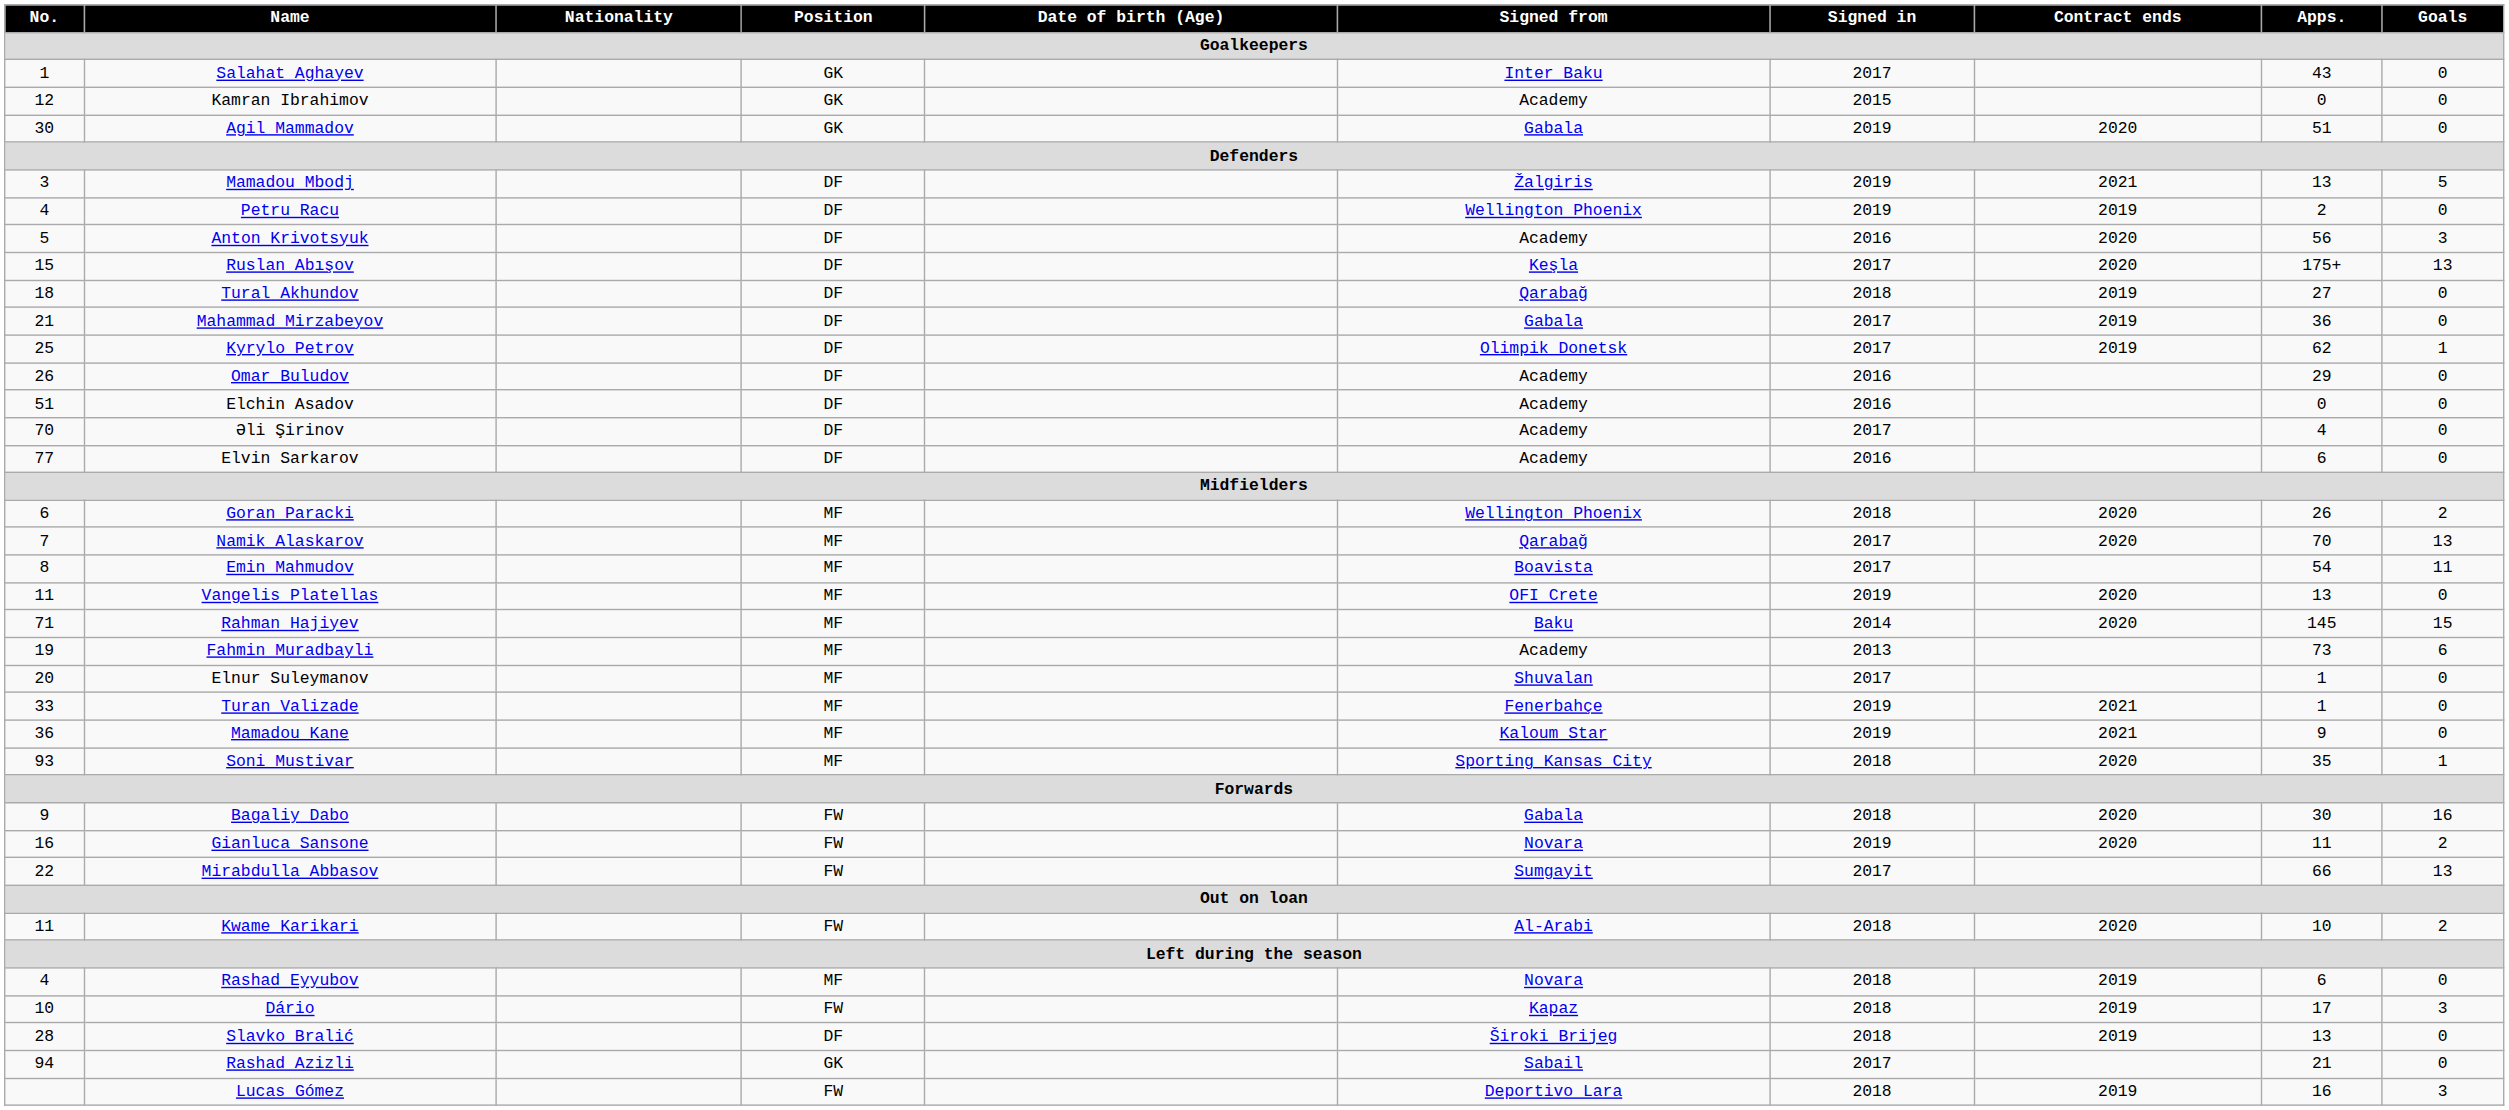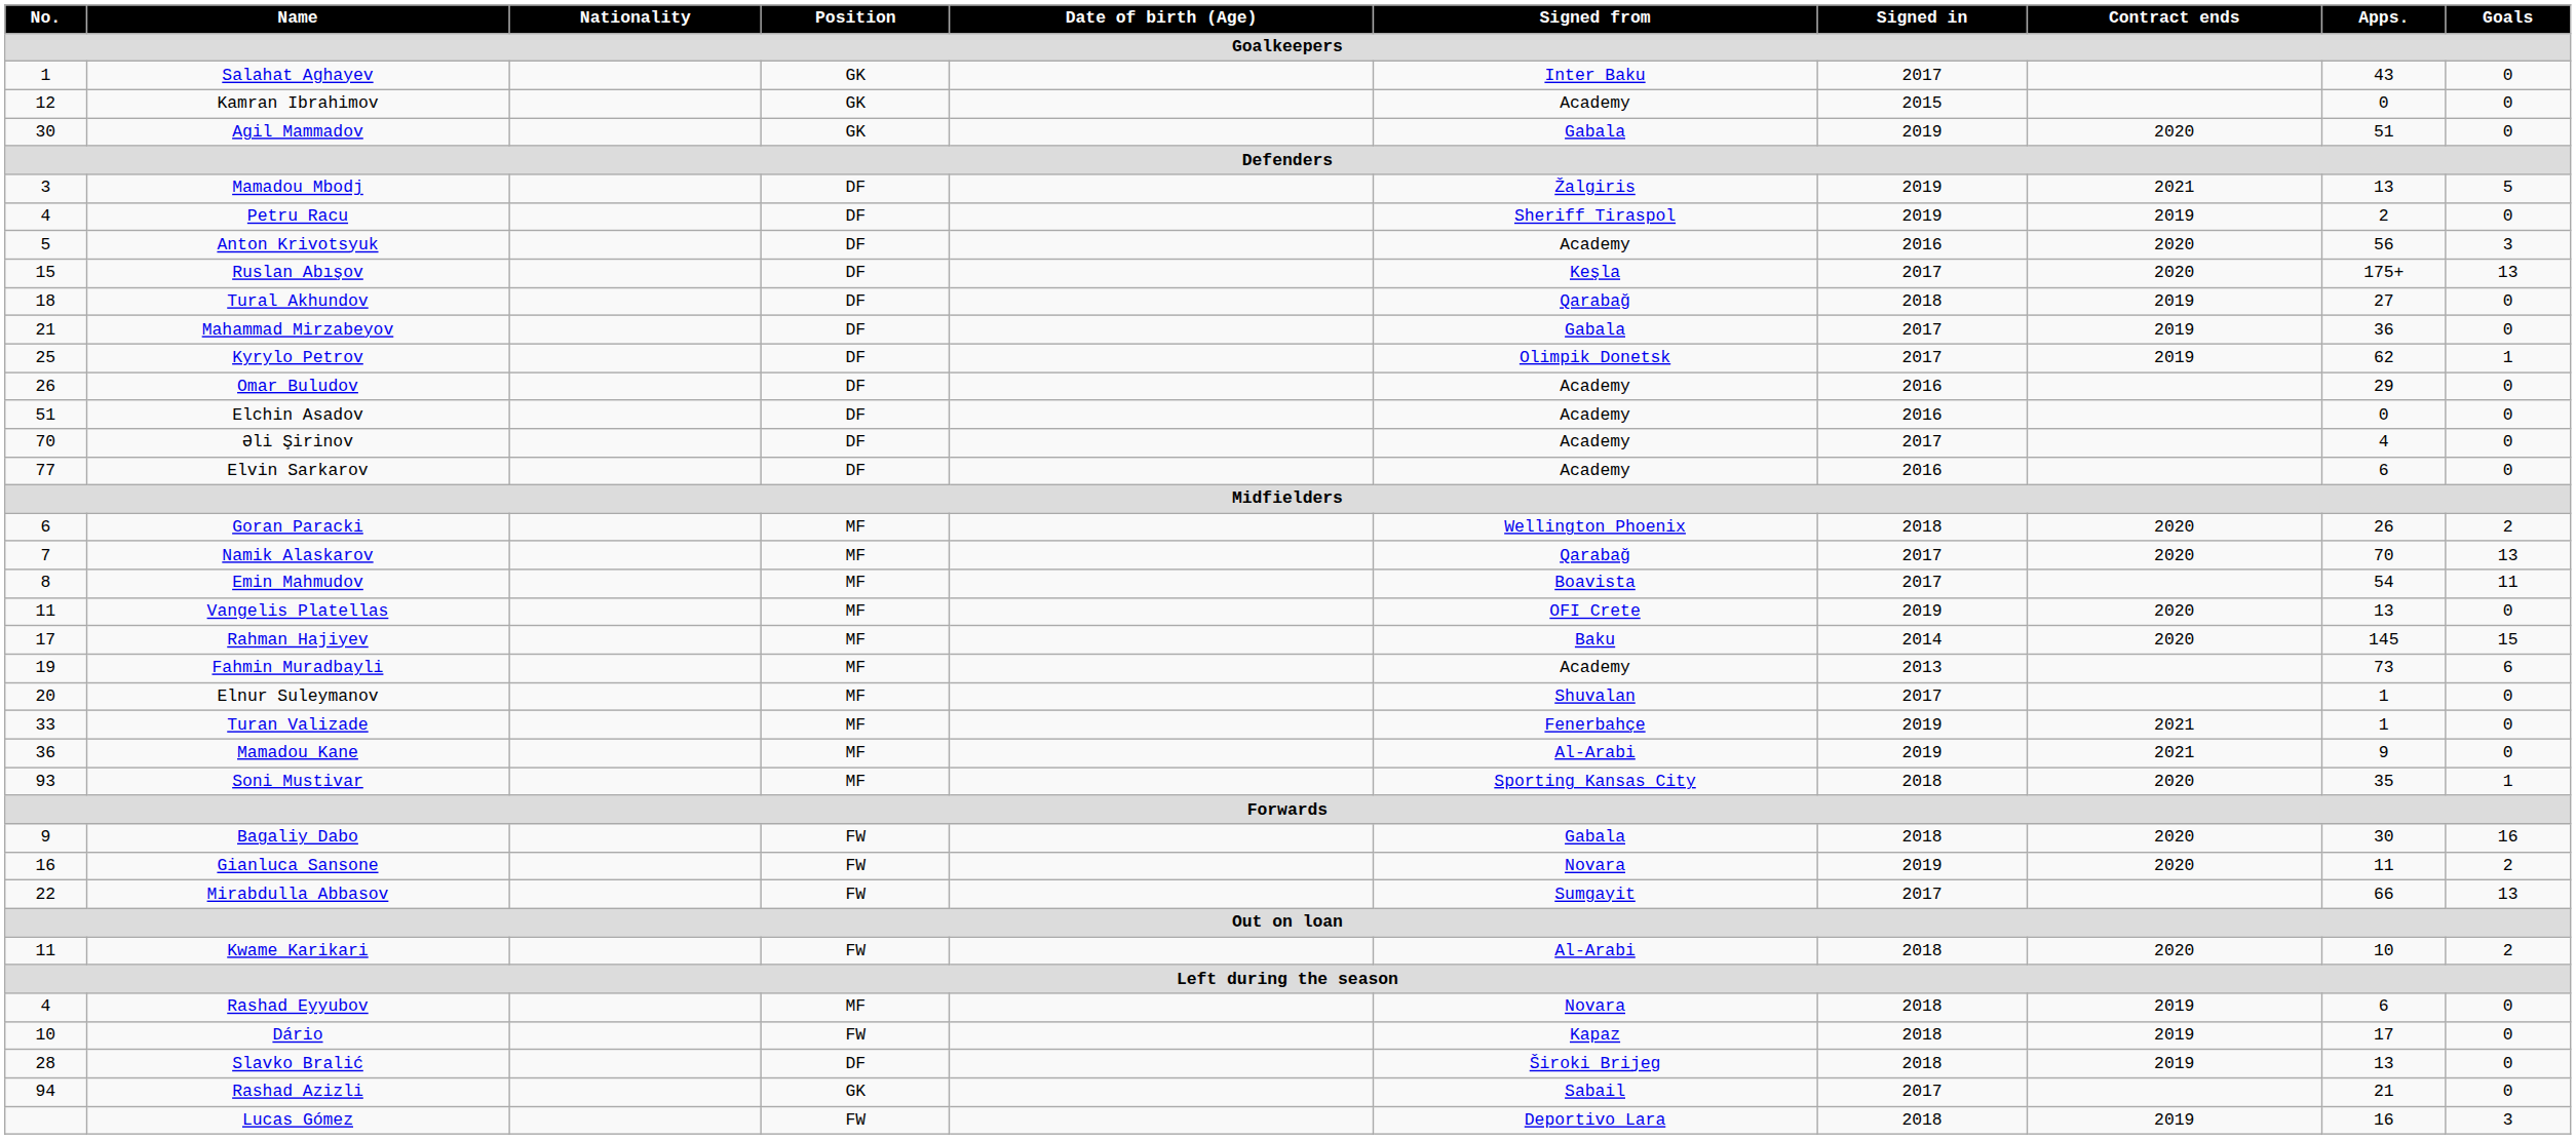Petru Racu | Signed from: Wellington Phoenix -> Sheriff Tiraspol
Rahman Hajiyev | No.: 71 -> 17
Mamadou Kane | Signed from: Kaloum Star -> Al-Arabi
Dário | Goals: 3 -> 0
